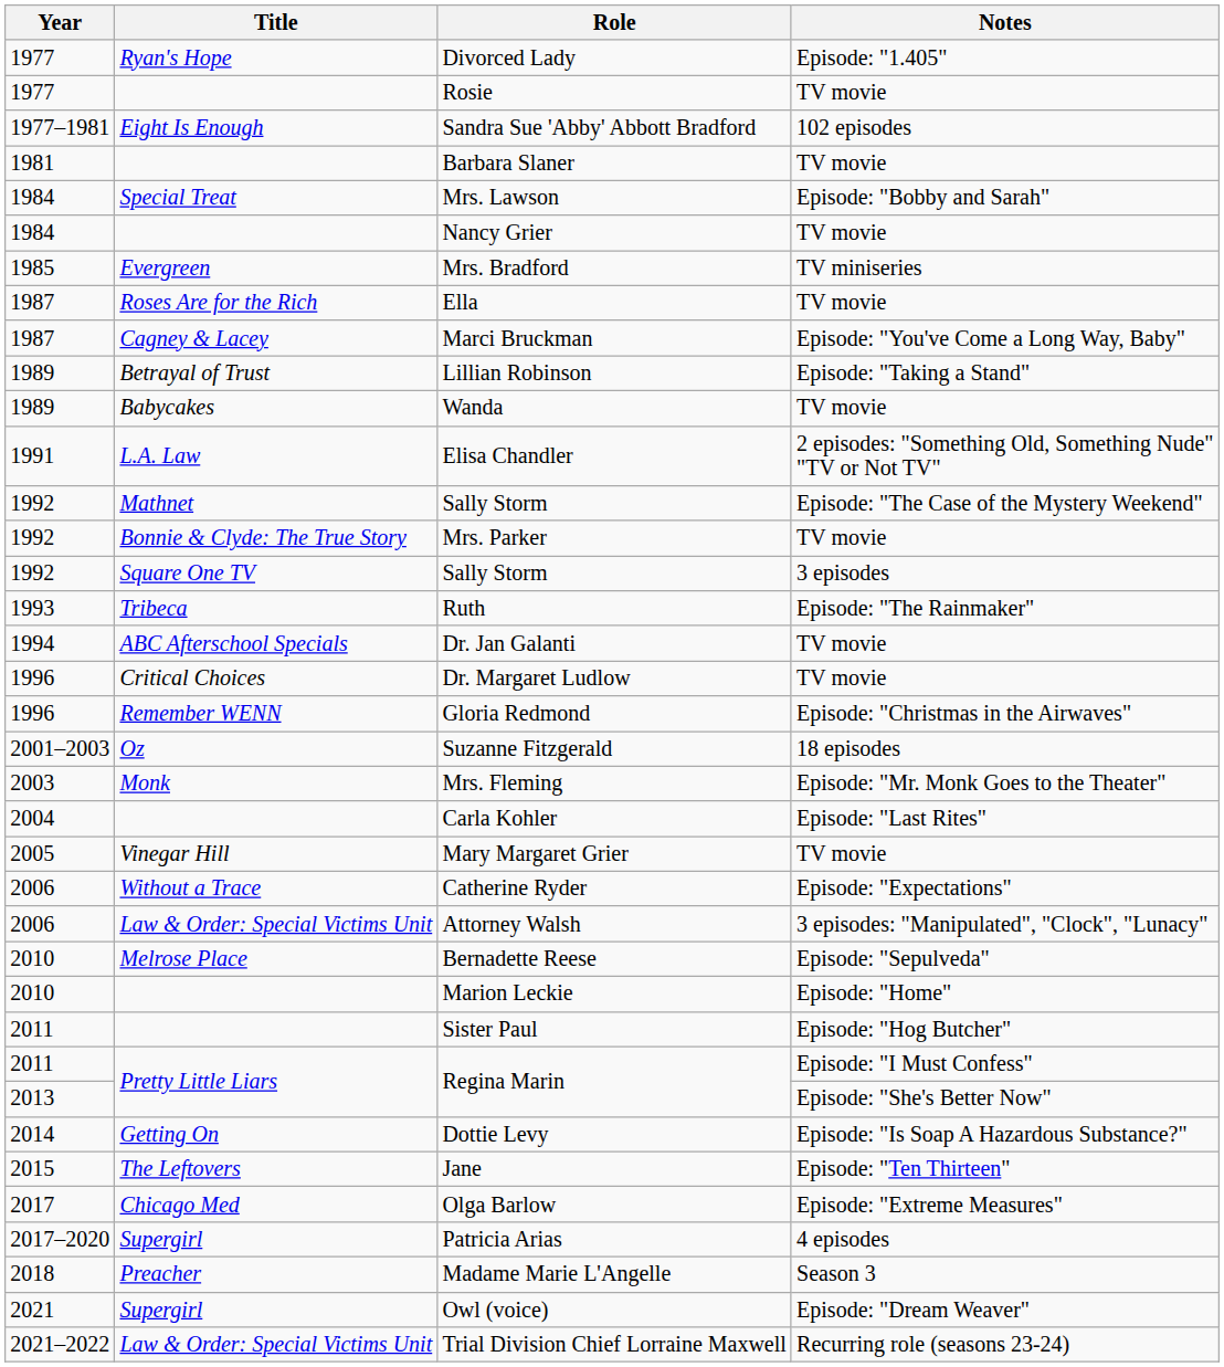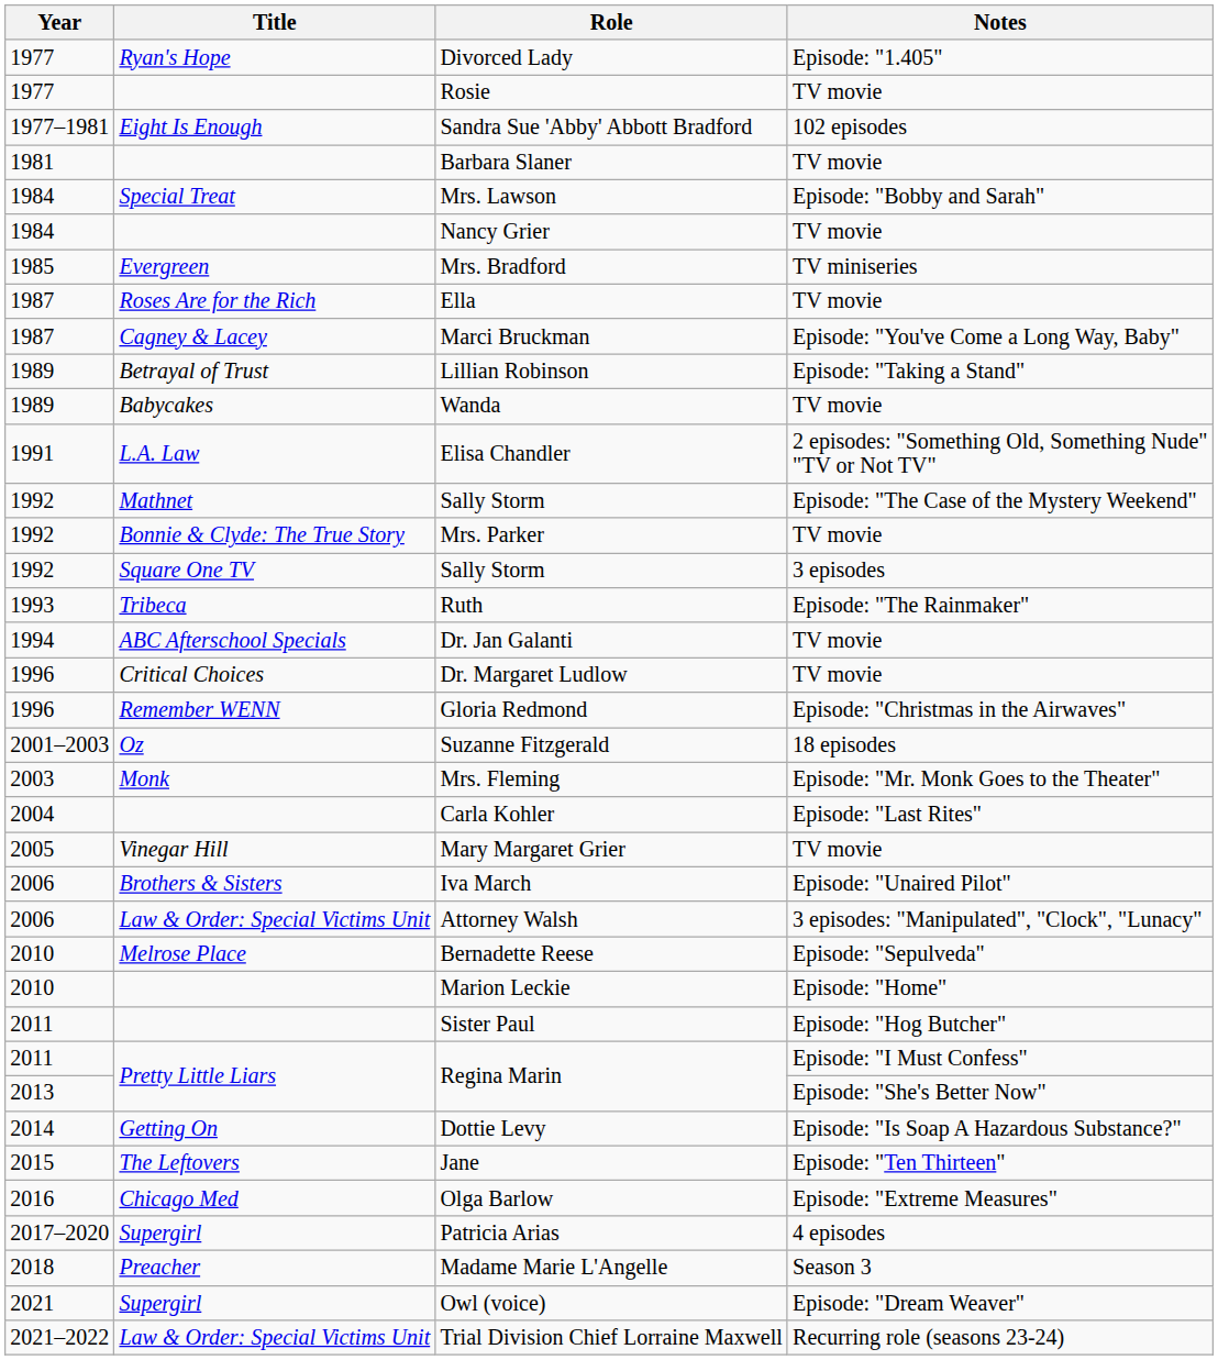+ row: 2006 | Brothers & Sisters | Iva March | Episode: "Unaired Pilot"
- row: 2006 | Without a Trace | Catherine Ryder | Episode: "Expectations"
Olga Barlow | Year: 2017 -> 2016
